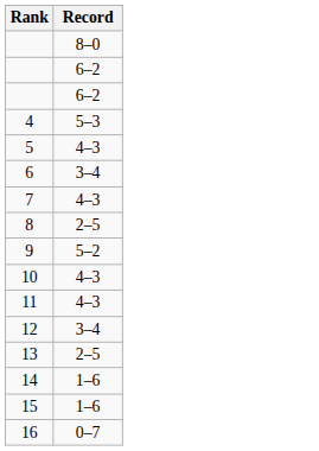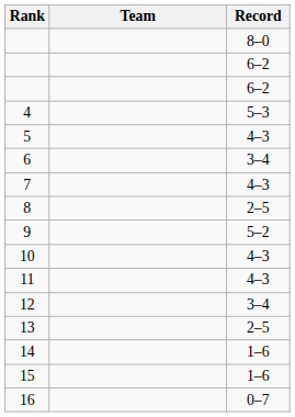+ column: Team
